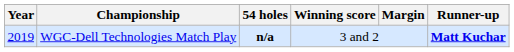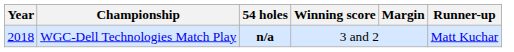WGC-Dell Technologies Match Play | Year: 2019 -> 2018
WGC-Dell Technologies Match Play | Runner-up: bold -> normal
